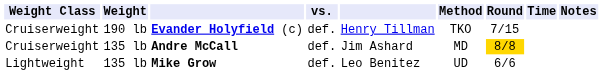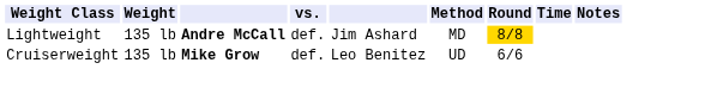- row: Cruiserweight | 190 lb | Evander Holyfield (c) | def. | Henry Tillman | TKO | 7/15
Andre McCall | Weight Class: Cruiserweight -> Lightweight
Mike Grow | Weight Class: Lightweight -> Cruiserweight
